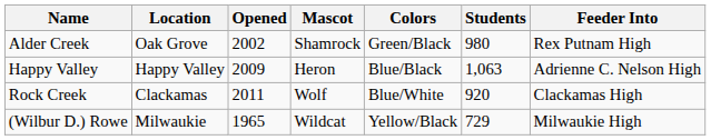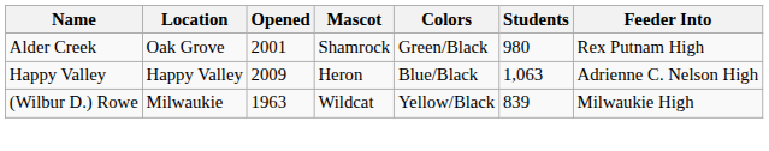Alder Creek | Opened: 2002 -> 2001
- row: Rock Creek | Clackamas | 2011 | Wolf | Blue/White | 920 | Clackamas High
(Wilbur D.) Rowe | Opened: 1965 -> 1963
(Wilbur D.) Rowe | Students: 729 -> 839
